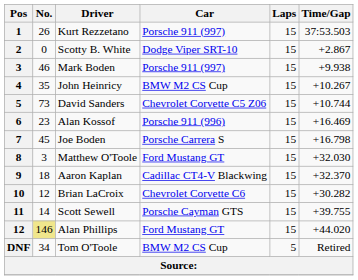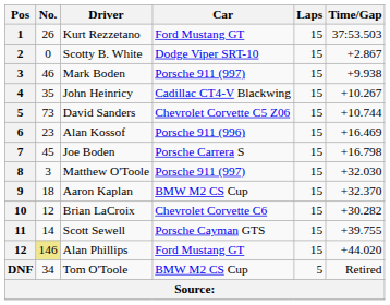Kurt Rezzetano | Car: Porsche 911 (997) -> Ford Mustang GT
John Heinricy | Car: BMW M2 CS Cup -> Cadillac CT4-V Blackwing
Matthew O'Toole | Car: Ford Mustang GT -> Porsche 911 (997)
Aaron Kaplan | Car: Cadillac CT4-V Blackwing -> BMW M2 CS Cup
